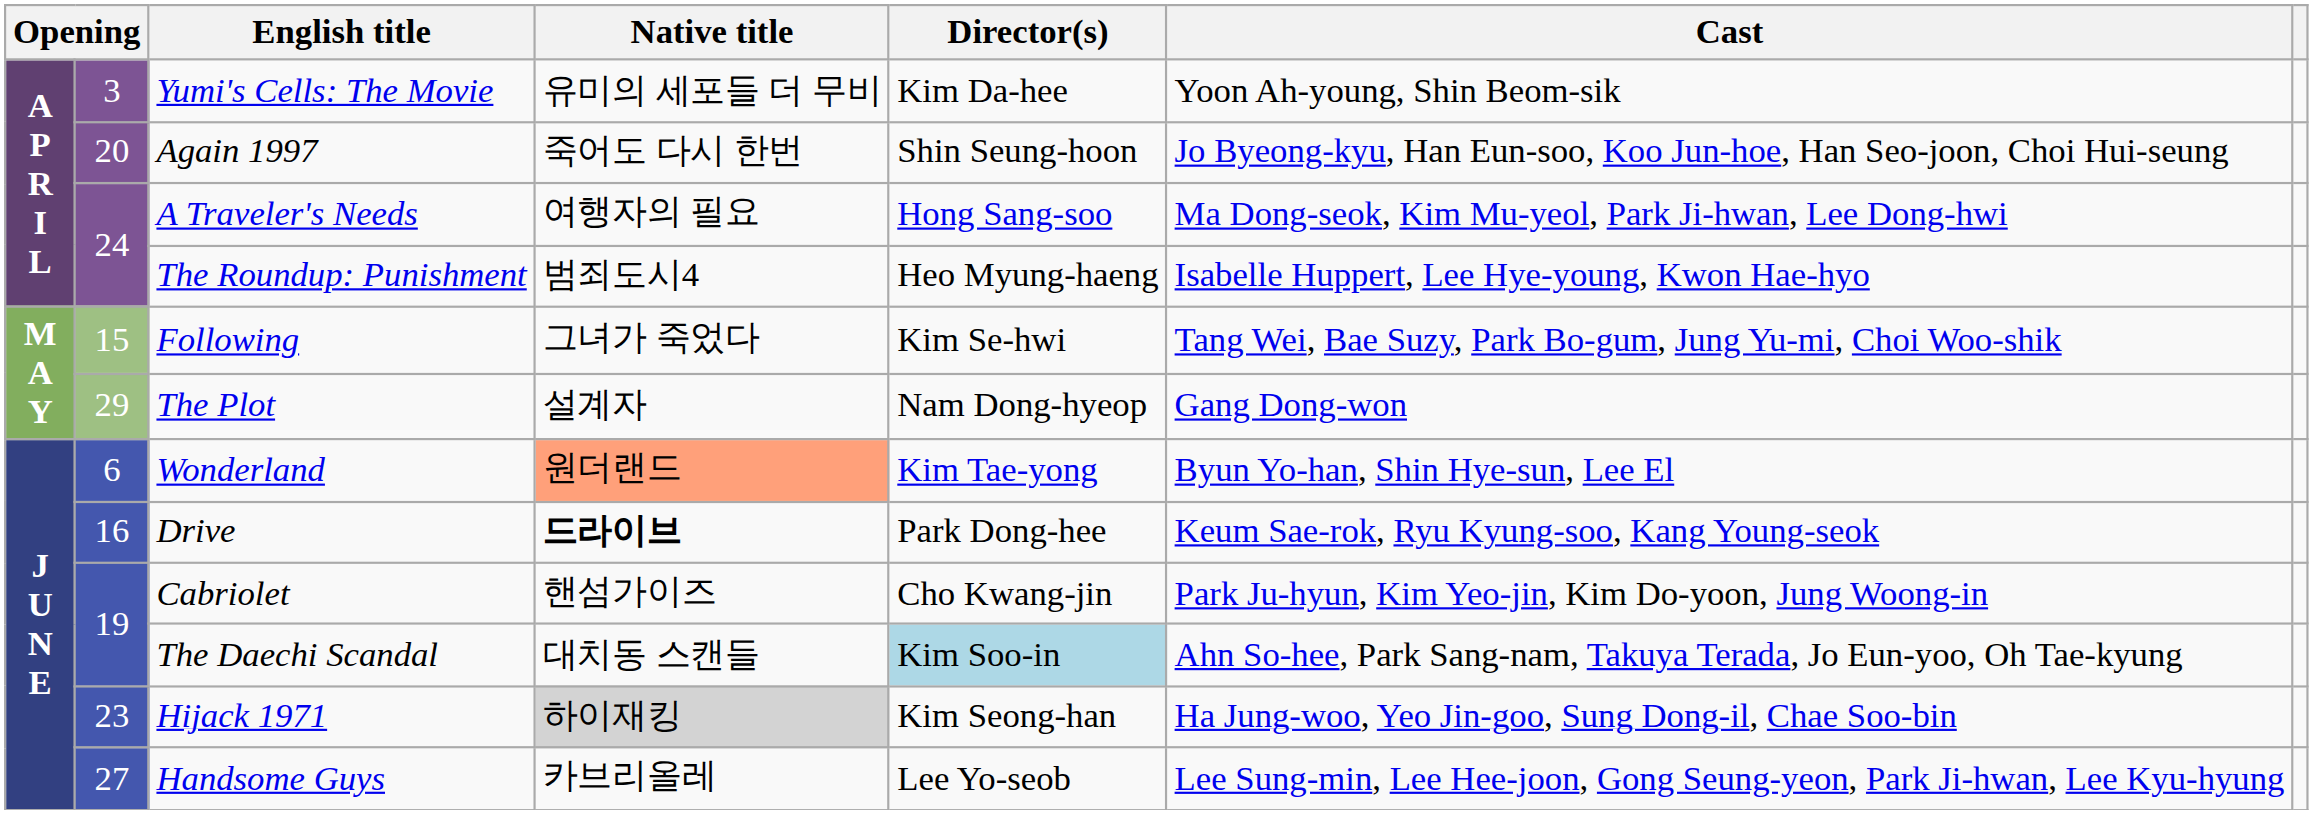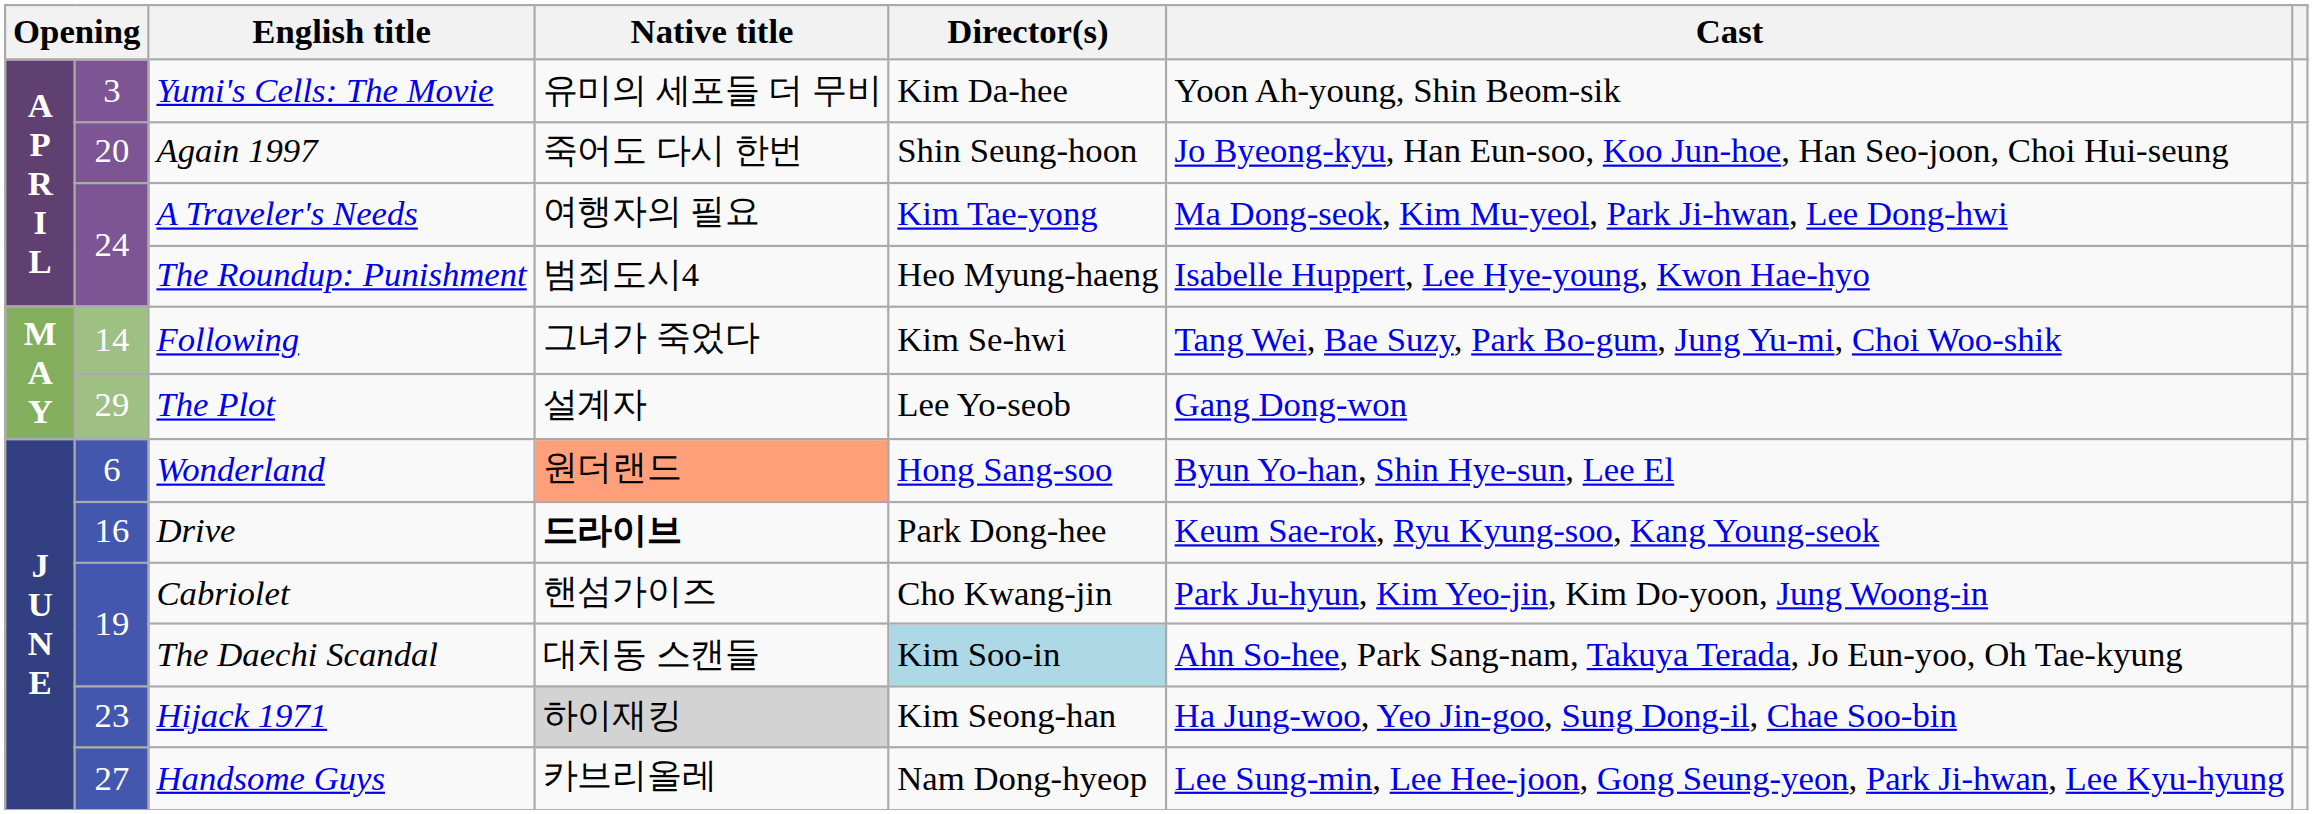A Traveler's Needs | Director(s): Hong Sang-soo -> Kim Tae-yong
Following | column 2: 15 -> 14
The Plot | Director(s): Nam Dong-hyeop -> Lee Yo-seob
Wonderland | Director(s): Kim Tae-yong -> Hong Sang-soo
Handsome Guys | Director(s): Lee Yo-seob -> Nam Dong-hyeop
